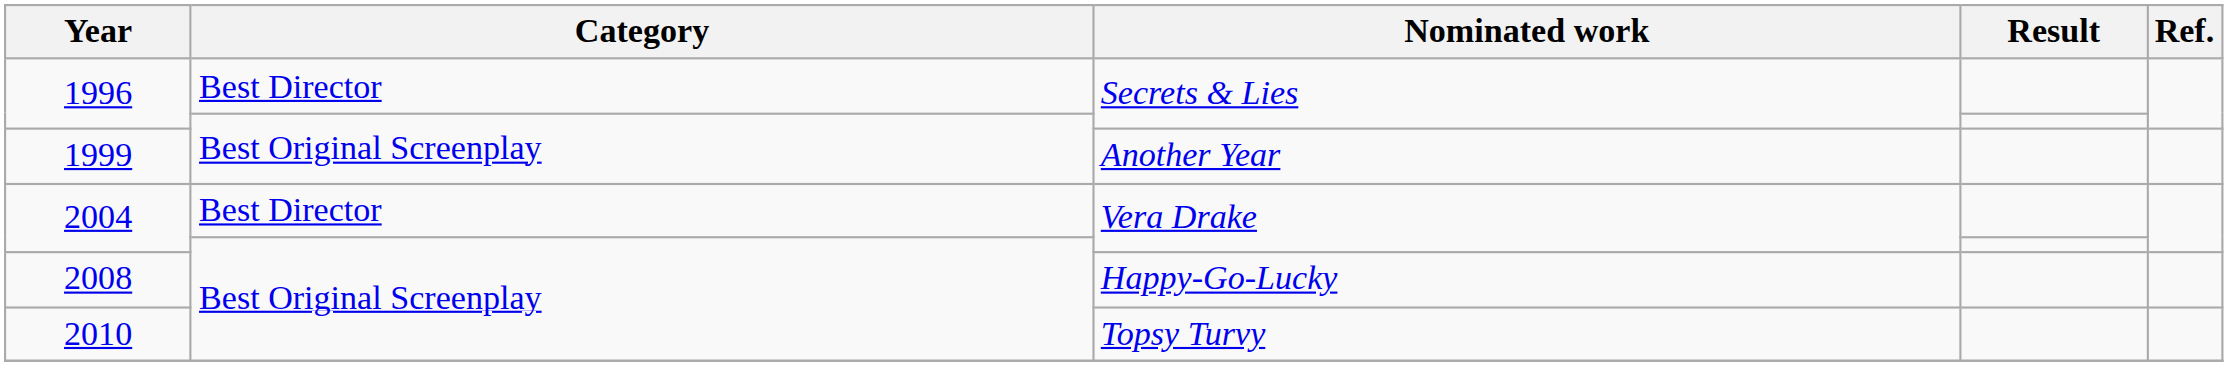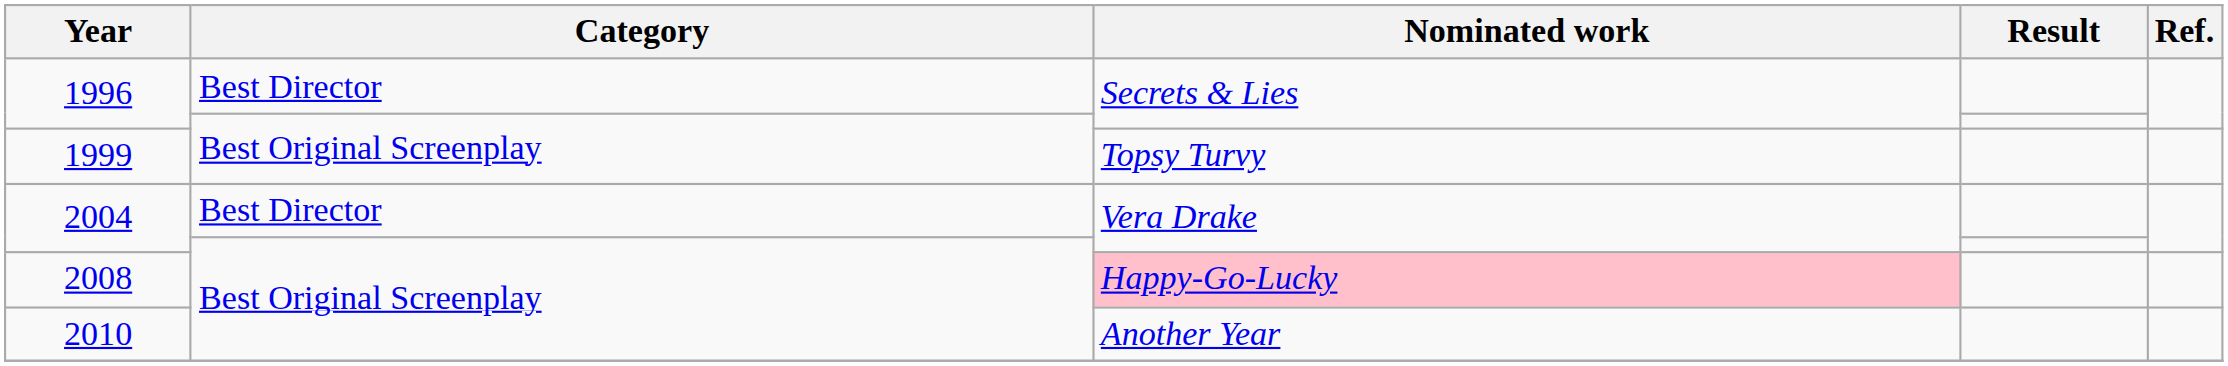1999 | Nominated work: Another Year -> Topsy Turvy
2008 | Nominated work: no background -> pink background
2010 | Nominated work: Topsy Turvy -> Another Year
